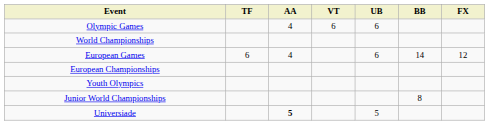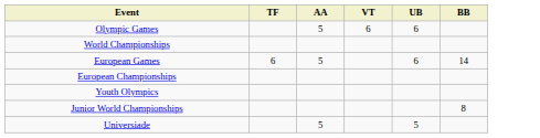- column: FX | 12
Olympic Games | AA: 4 -> 5
European Games | AA: 4 -> 5
Universiade | AA: bold -> normal
